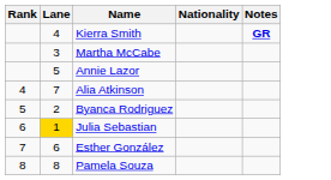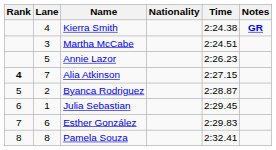+ column: Time | 2:24.38 | 2:24.51 | 2:26.23 | 2:27.15 | 2:28.87 | 2:29.45 | 2:29.83 | 2:32.41
Alia Atkinson | Rank: normal -> bold
Julia Sebastian | Lane: gold background -> no background
